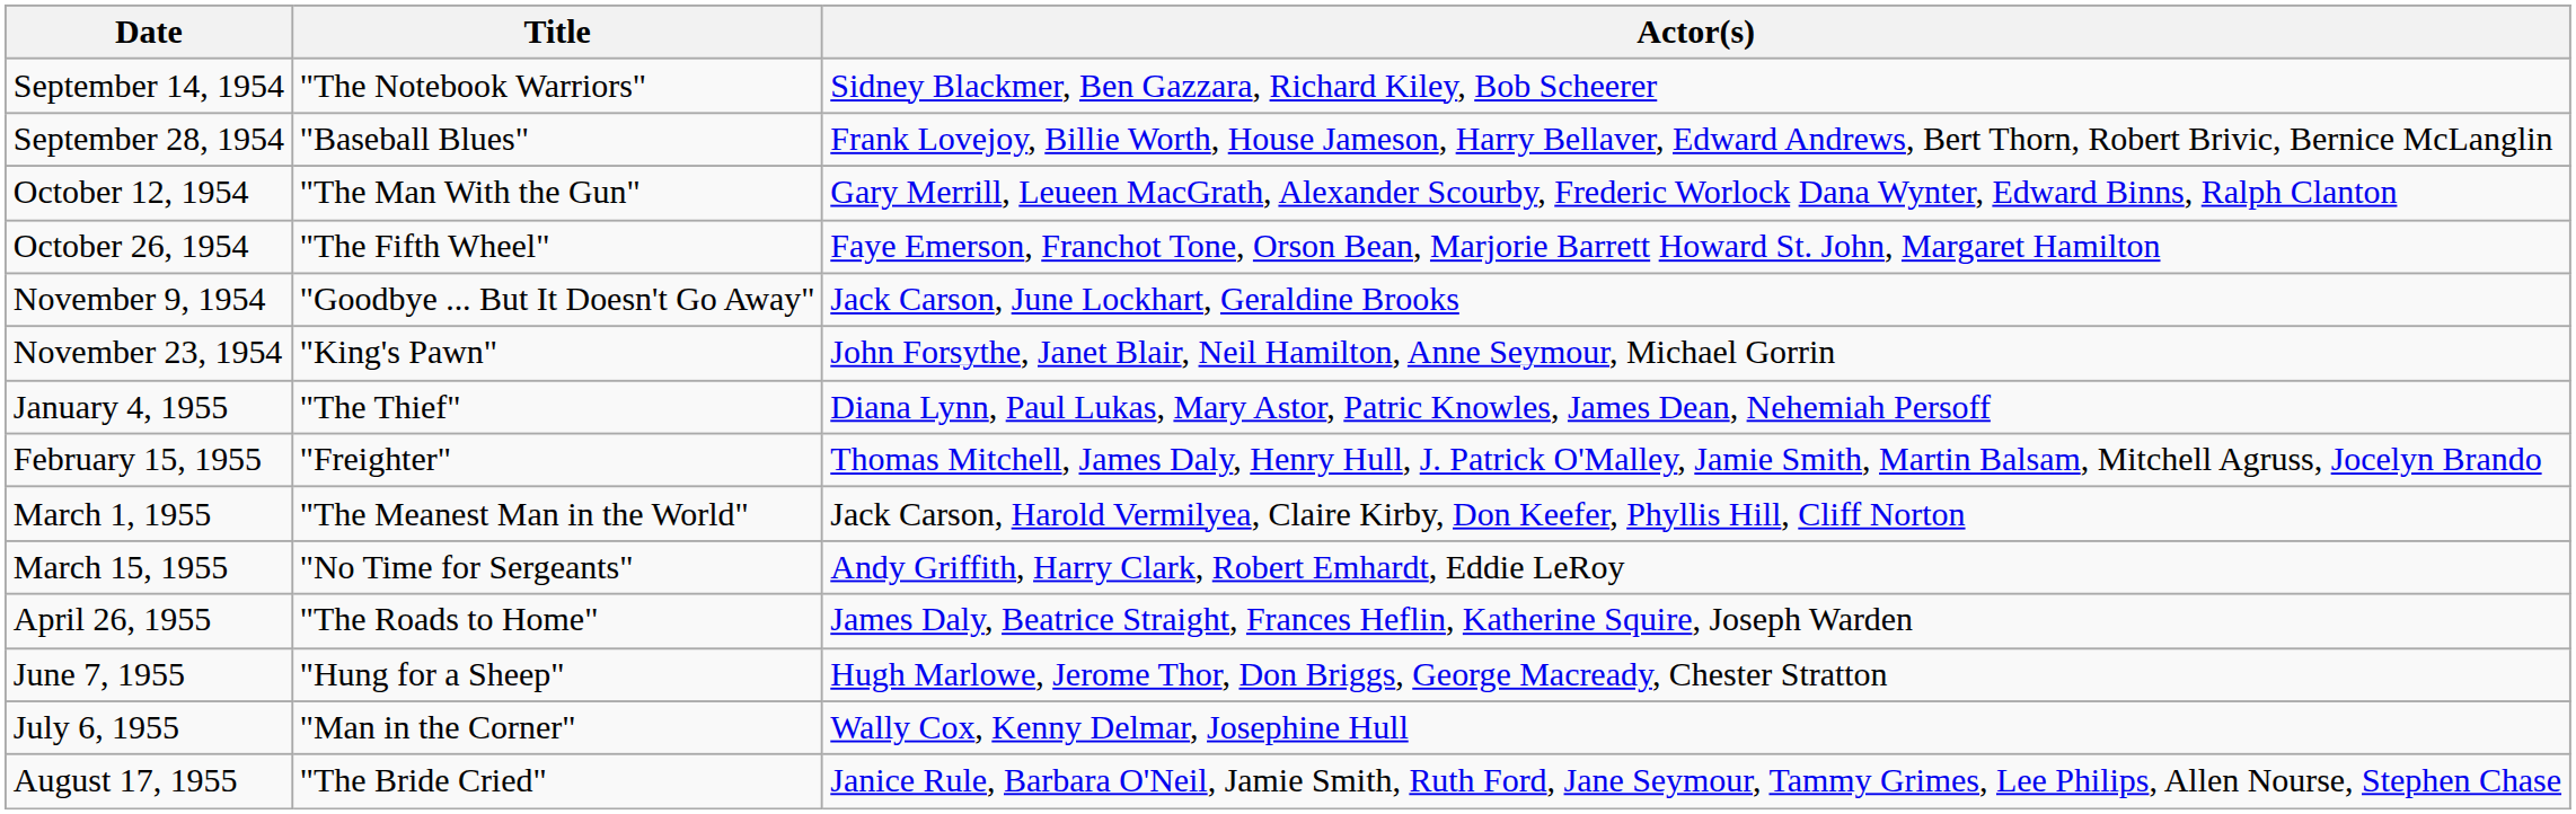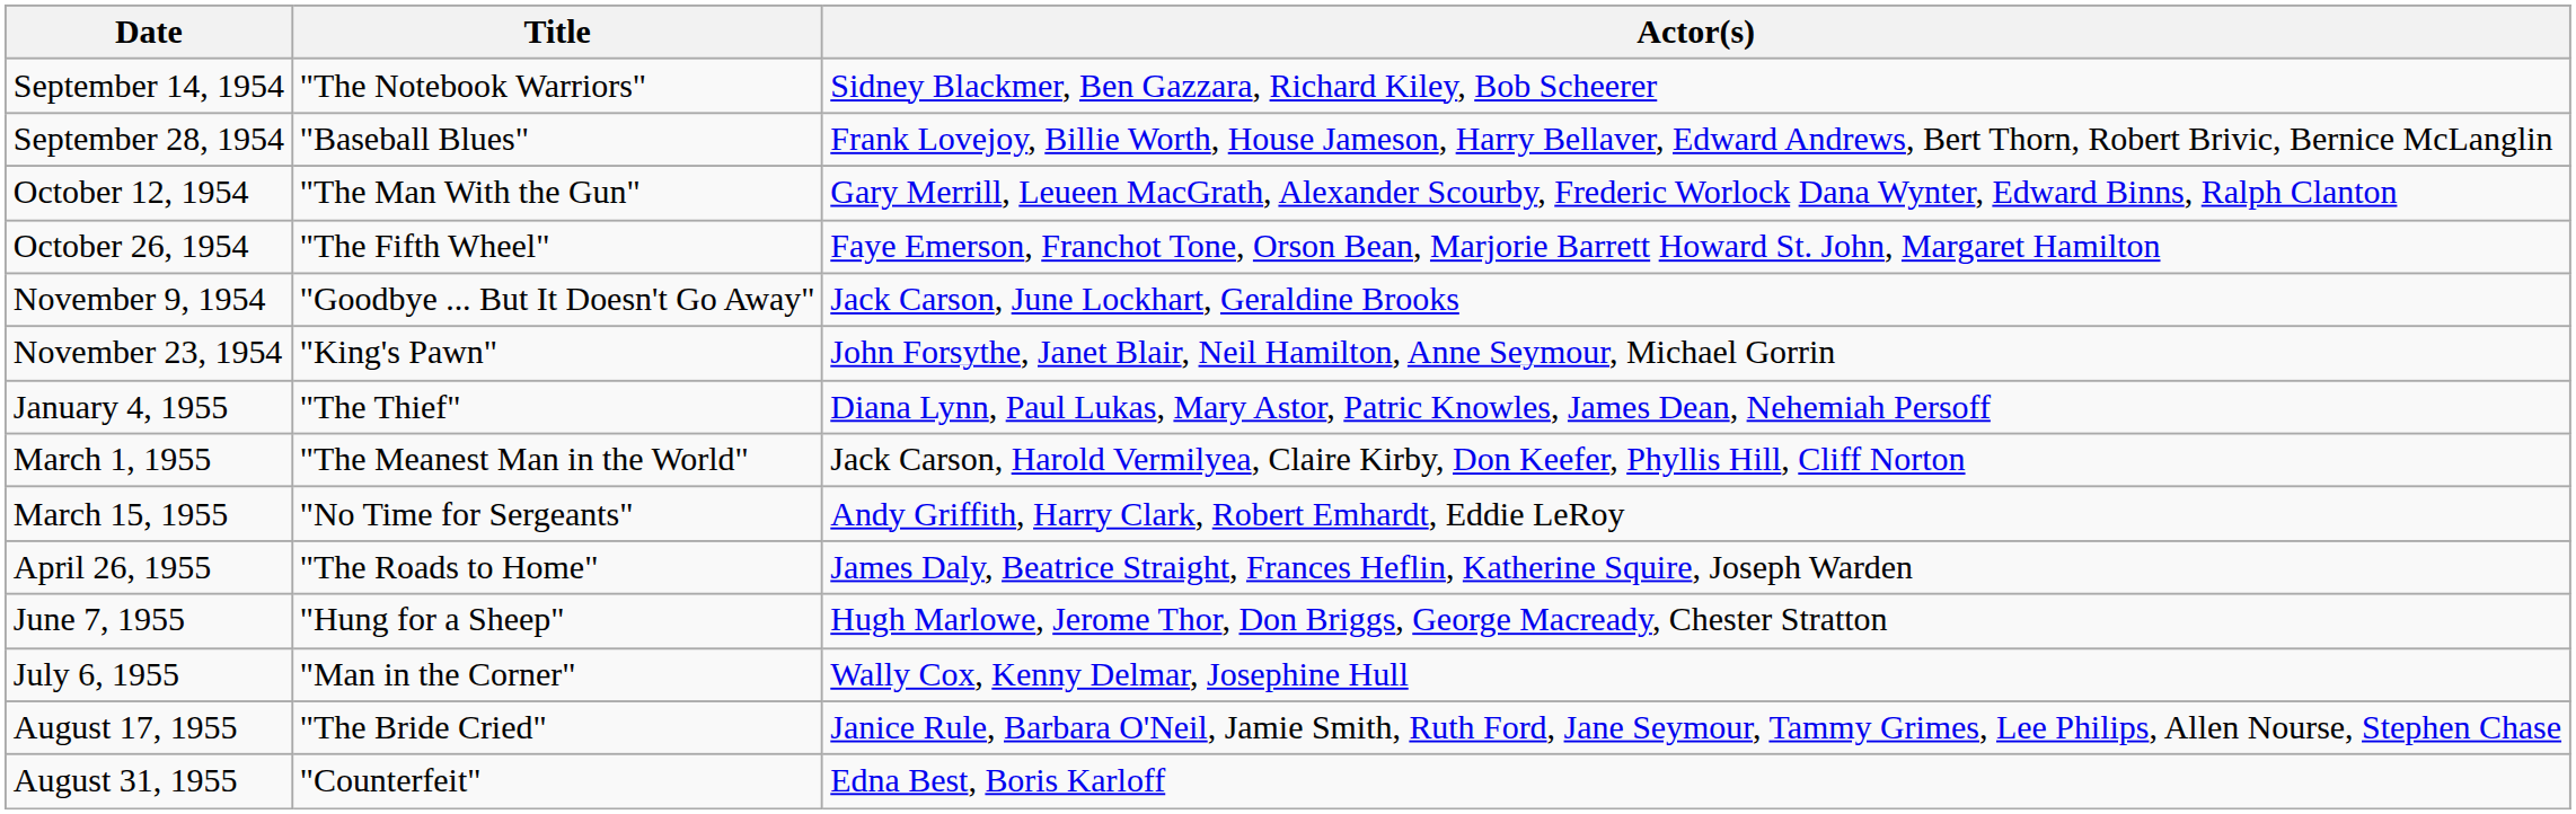- row: February 15, 1955 | "Freighter" | Thomas Mitchell, James Daly, Henry Hull, J. Patrick O'Malley, Jamie Smith, Martin Balsam, Mitchell Agruss, Jocelyn Brando
+ row: August 31, 1955 | "Counterfeit" | Edna Best, Boris Karloff
